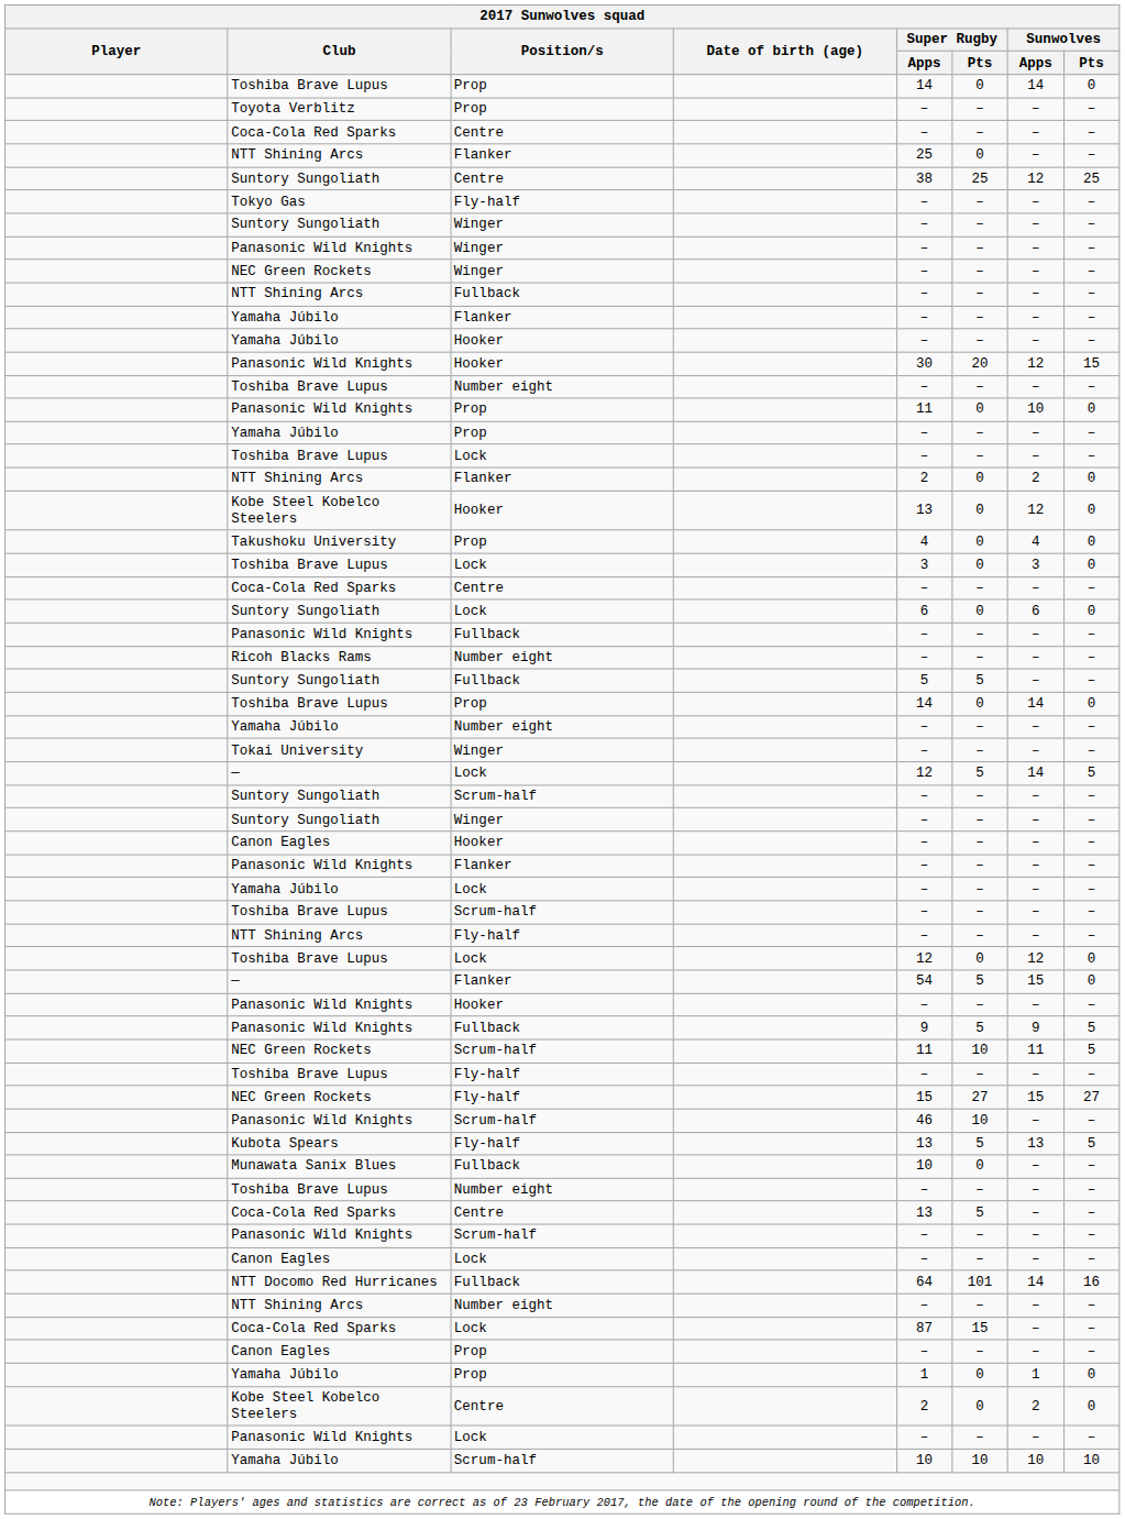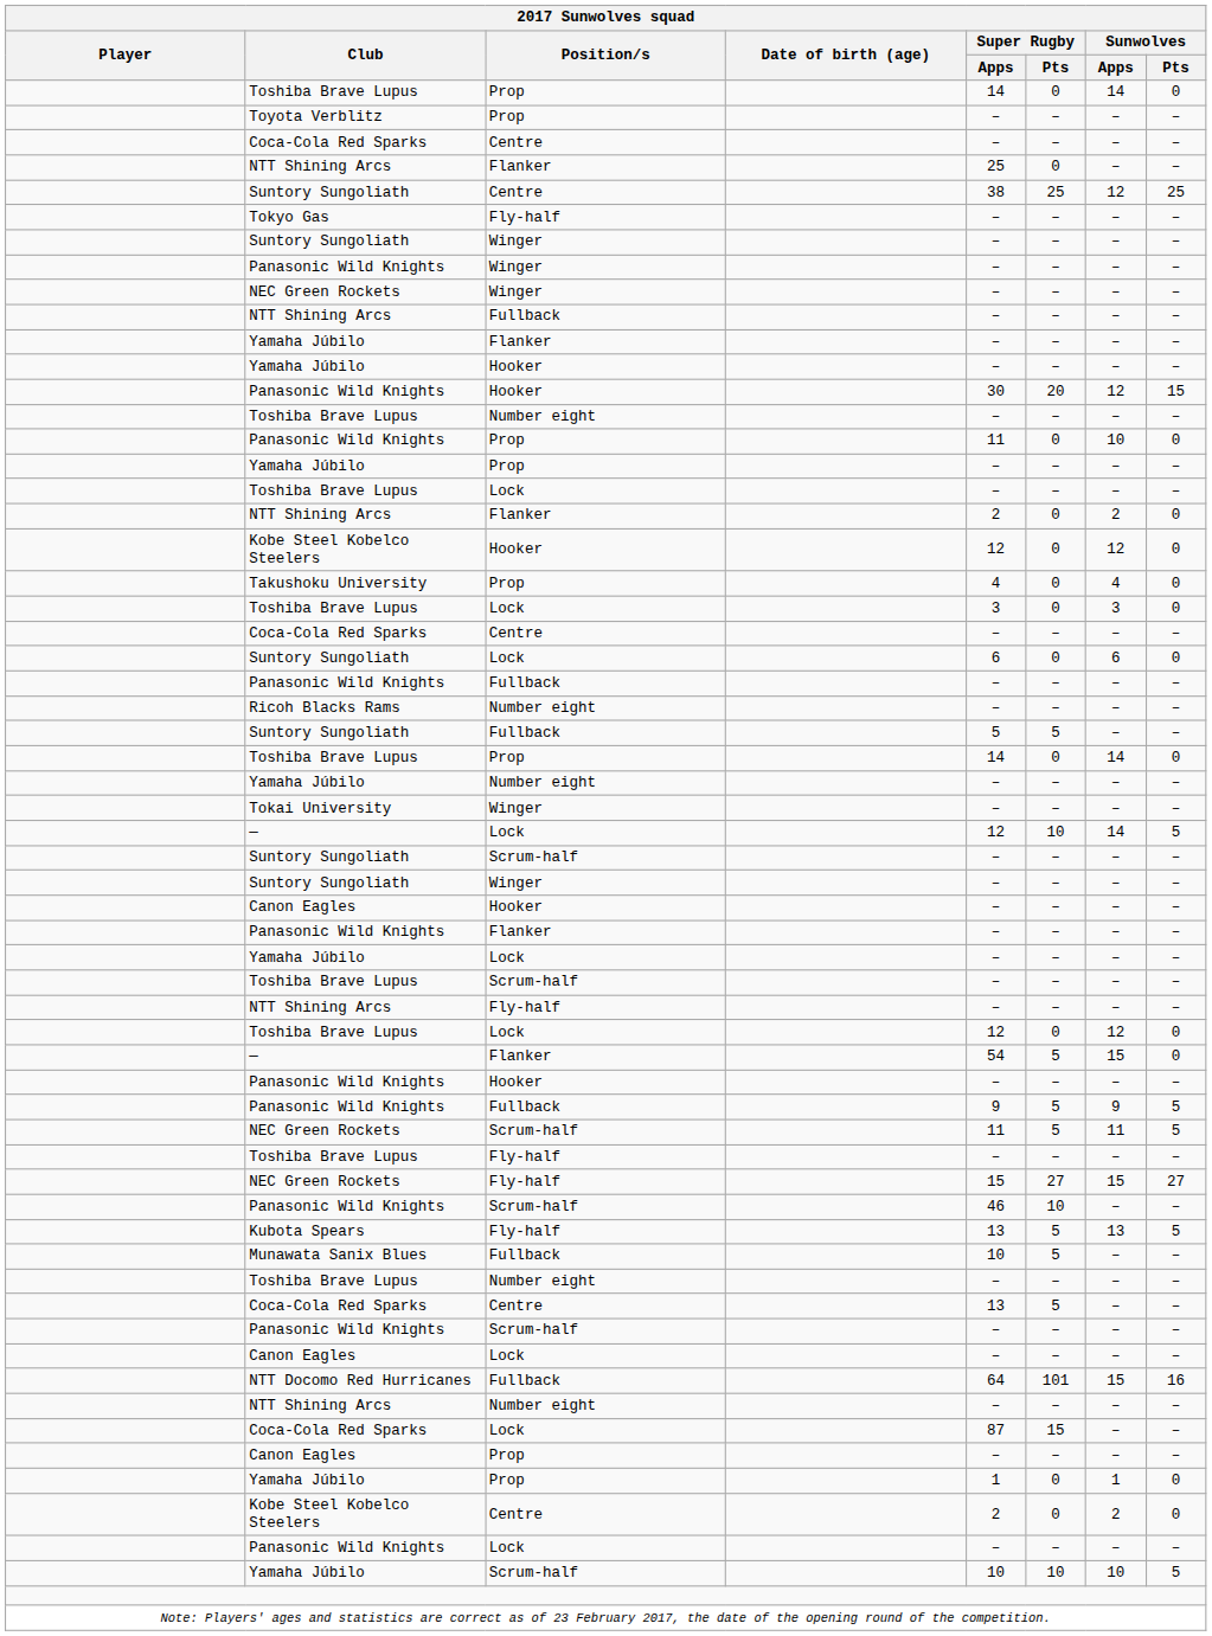Kobe Steel Kobelco Steelers / Hooker | Super Rugby / Apps: 13 -> 12
— / Lock | Super Rugby / Pts: 5 -> 10
NEC Green Rockets / Scrum-half | Super Rugby / Pts: 10 -> 5
Munawata Sanix Blues | Super Rugby / Pts: 0 -> 5
NTT Docomo Red Hurricanes | Sunwolves / Apps: 14 -> 15
Yamaha Júbilo / Scrum-half | Sunwolves / Pts: 10 -> 5
